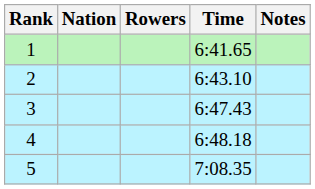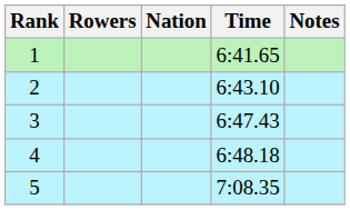columns swapped: Rowers <-> Nation
